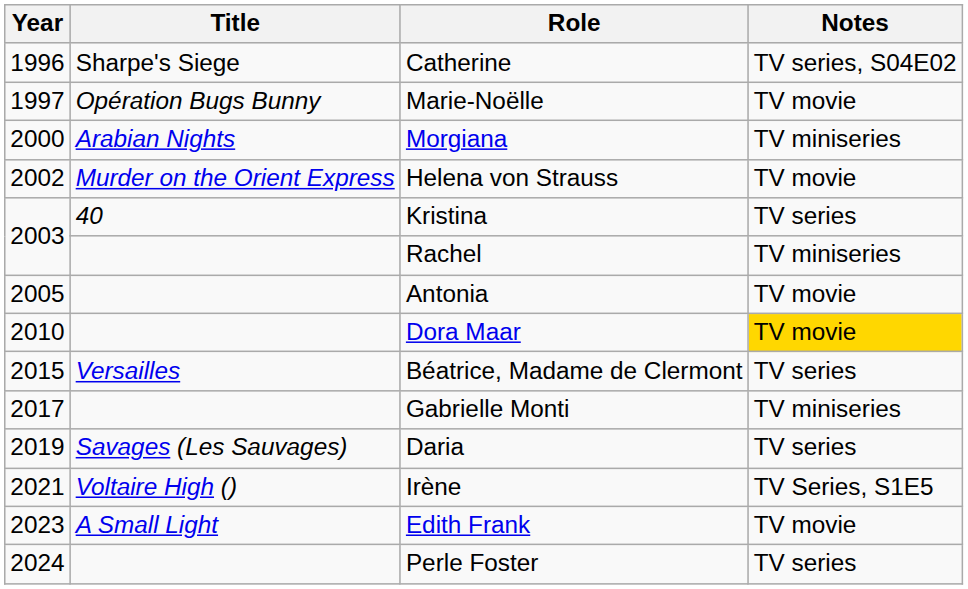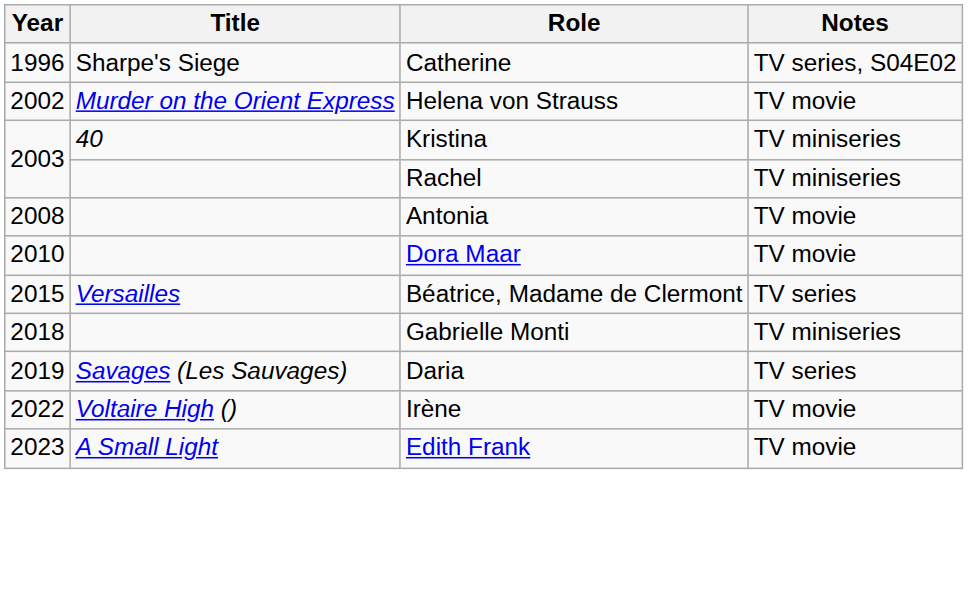- row: 1997 | Opération Bugs Bunny | Marie-Noëlle | TV movie
- row: 2000 | Arabian Nights | Morgiana | TV miniseries
Kristina | Notes: TV series -> TV miniseries
Antonia | Year: 2005 -> 2008
Dora Maar | Notes: gold background -> no background
Gabrielle Monti | Year: 2017 -> 2018
Irène | Year: 2021 -> 2022
Irène | Notes: TV Series, S1E5 -> TV movie
- row: 2024 | Perle Foster | TV series
